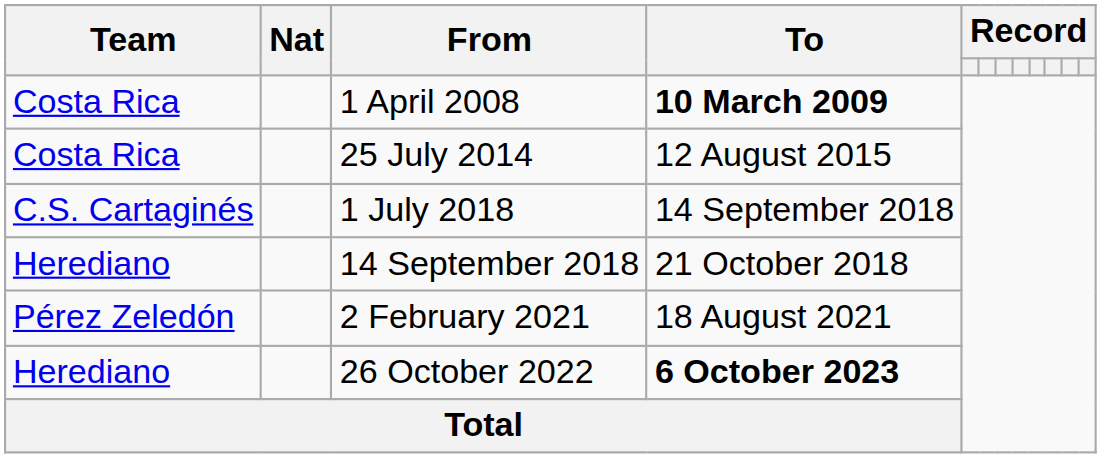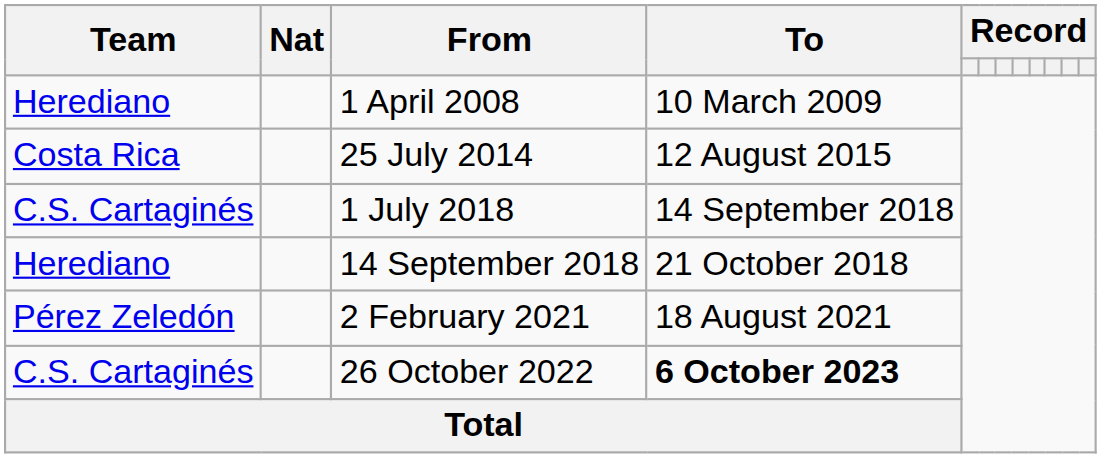1 April 2008 | Team: Costa Rica -> Herediano
1 April 2008 | To: bold -> normal
26 October 2022 | Team: Herediano -> C.S. Cartaginés
